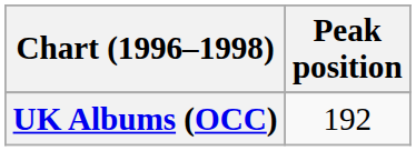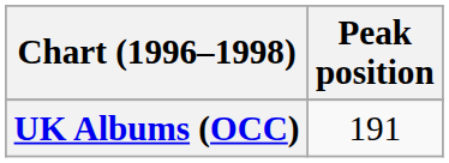UK Albums (OCC) | Peak position: 192 -> 191
